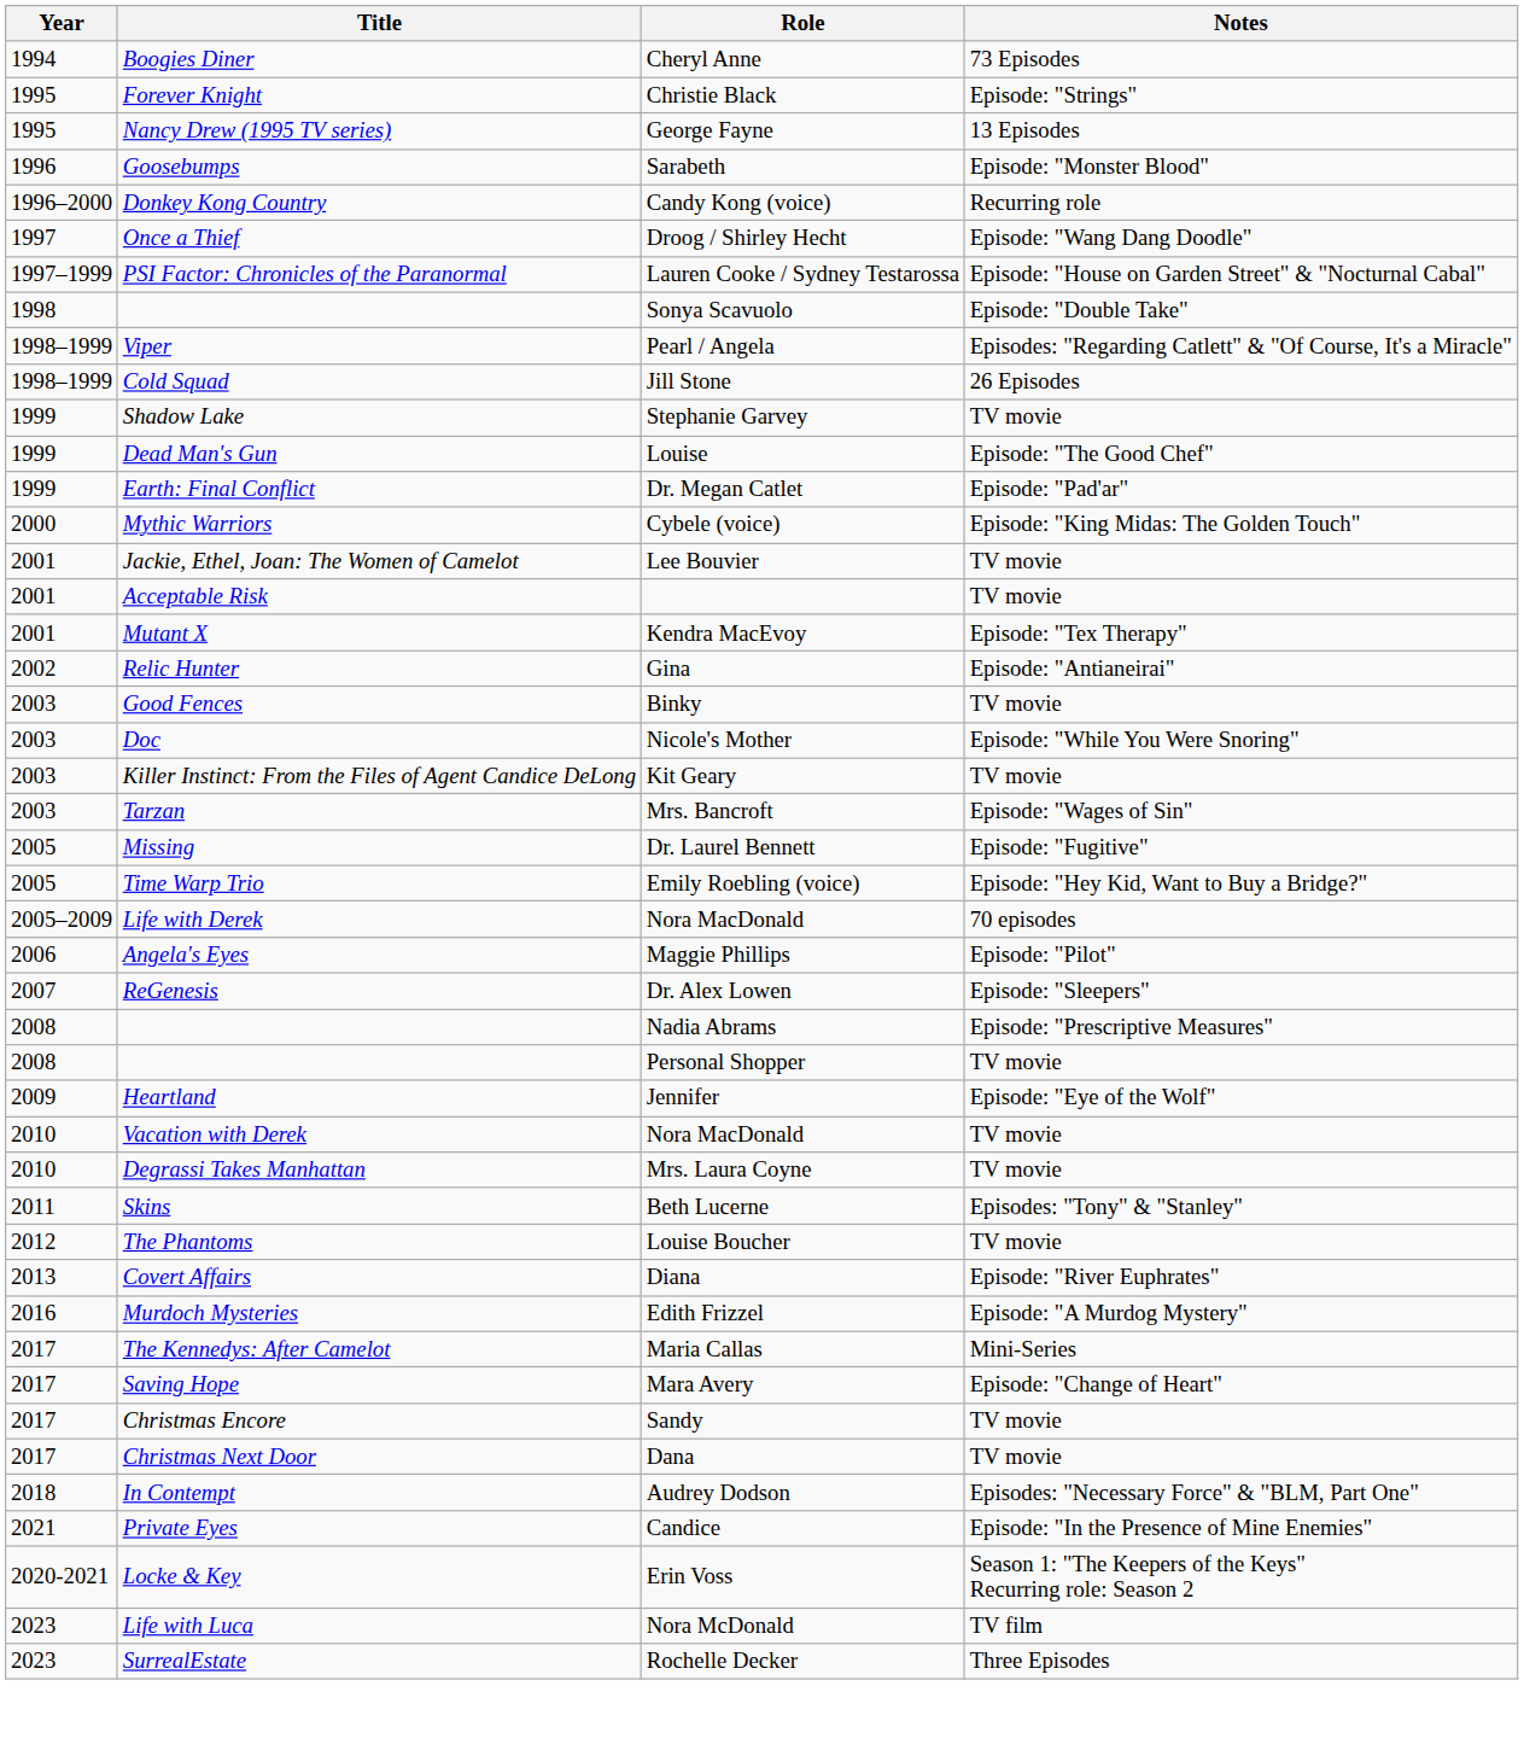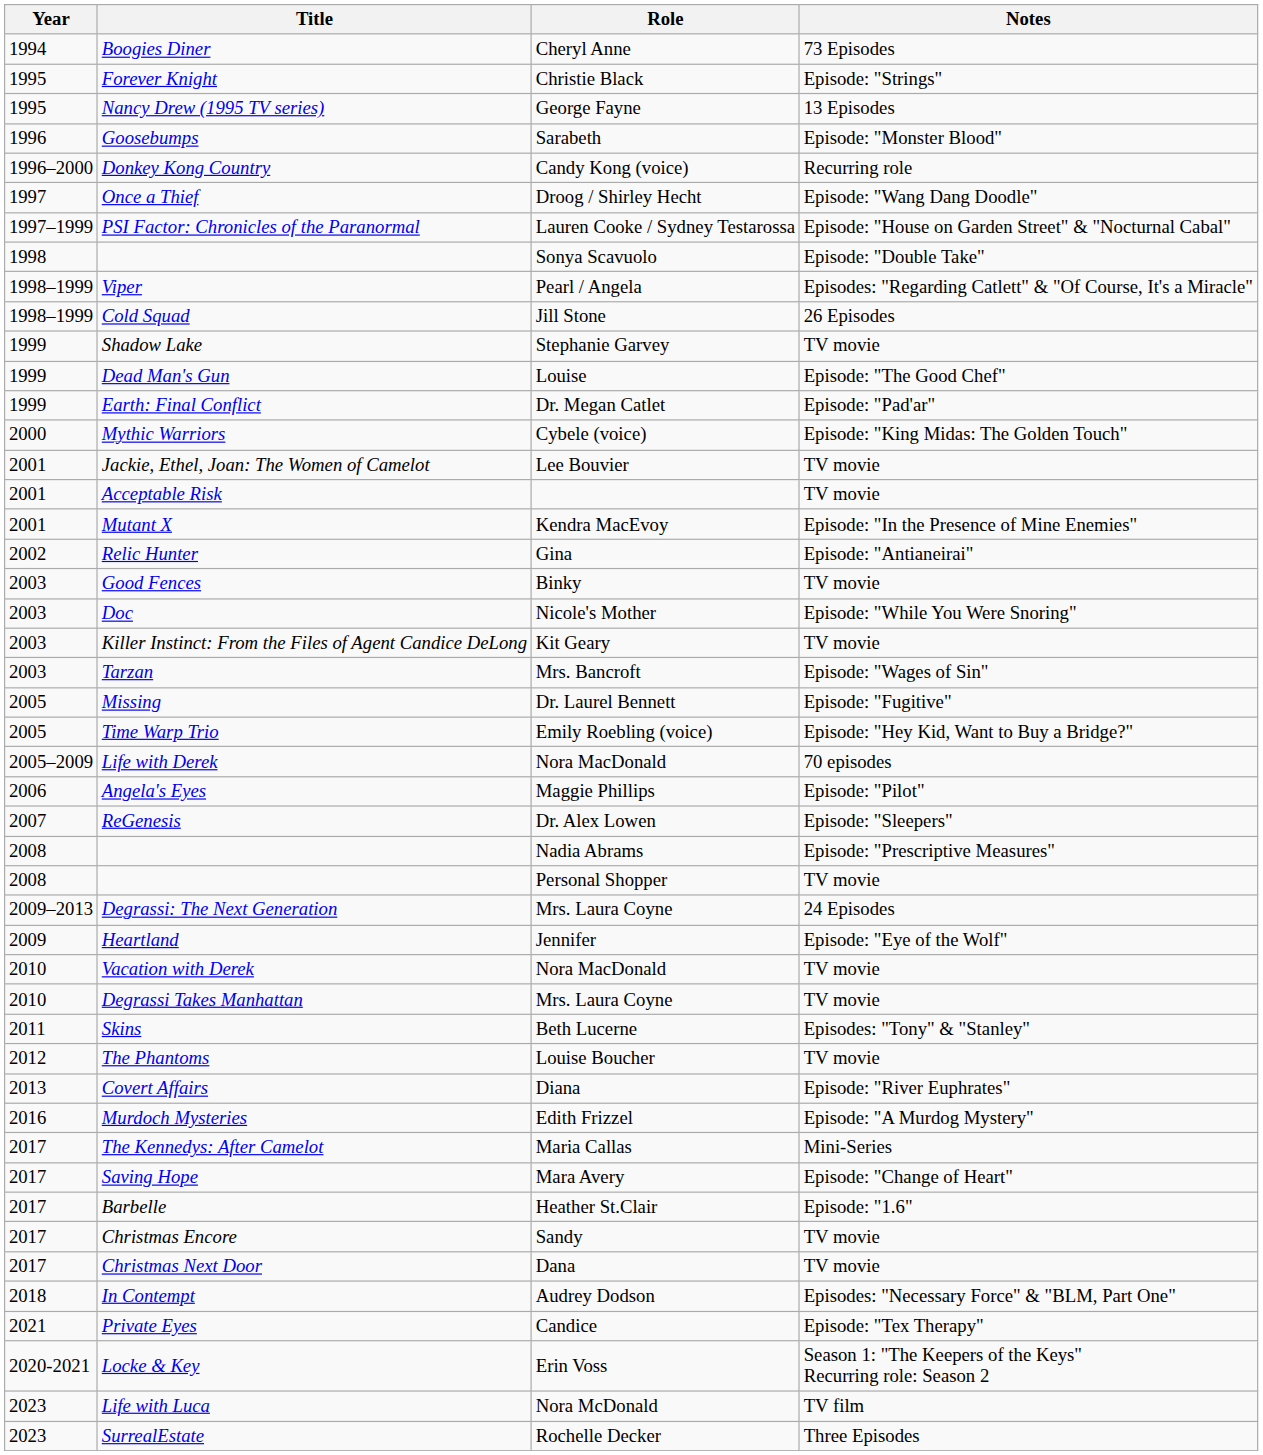Mutant X | Notes: Episode: "Tex Therapy" -> Episode: "In the Presence of Mine Enemies"
+ row: 2009–2013 | Degrassi: The Next Generation | Mrs. Laura Coyne | 24 Episodes
+ row: 2017 | Barbelle | Heather St.Clair | Episode: "1.6"
Private Eyes | Notes: Episode: "In the Presence of Mine Enemies" -> Episode: "Tex Therapy"
